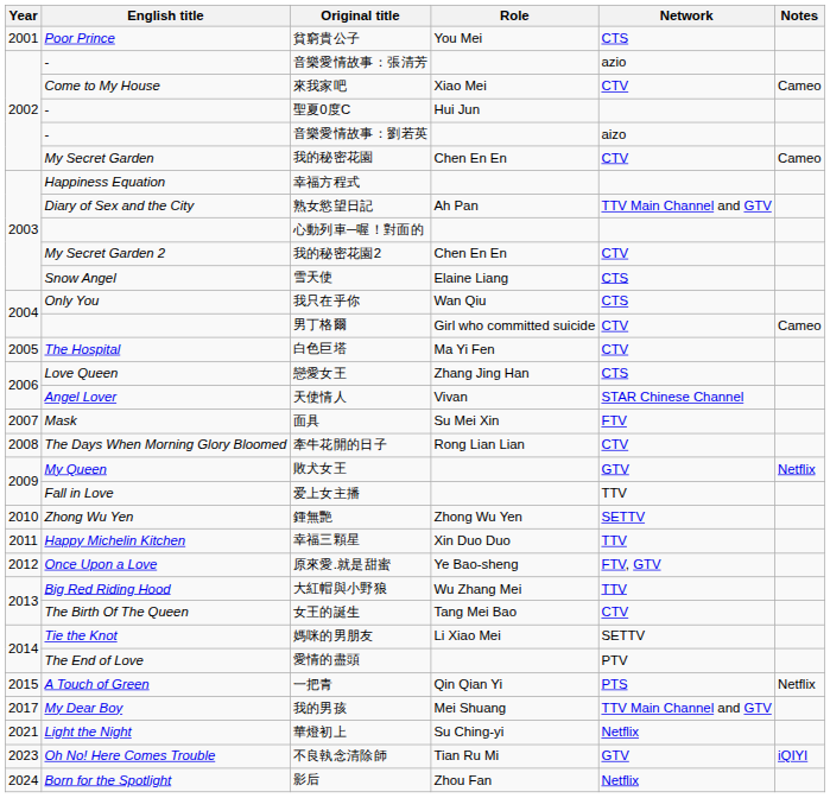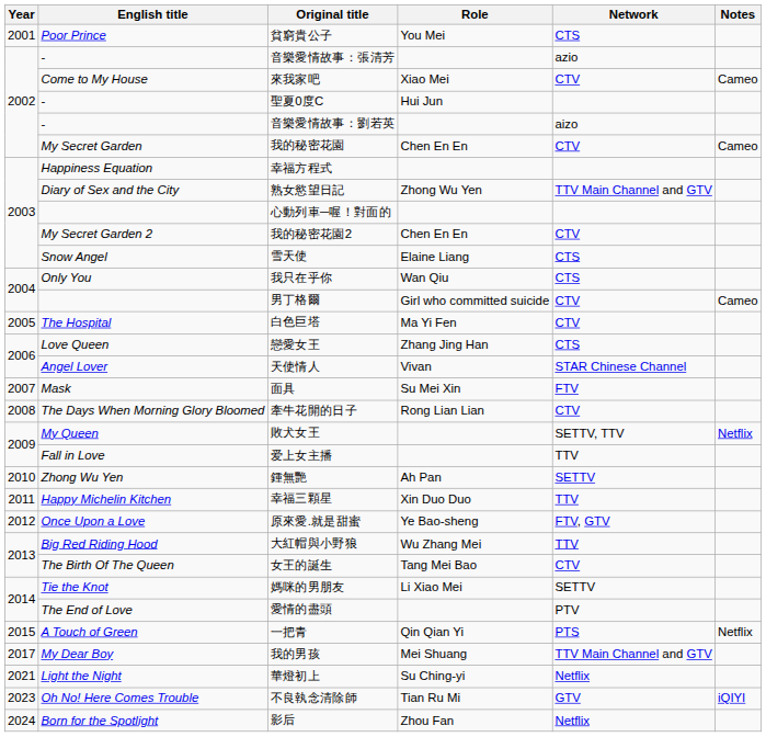熟女慾望日記 | Role: Ah Pan -> Zhong Wu Yen
敗犬女王 | Network: GTV -> SETTV, TTV
鍾無艷 | Role: Zhong Wu Yen -> Ah Pan
